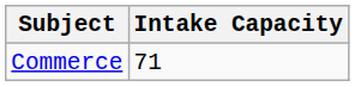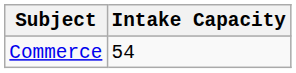Commerce | Intake Capacity: 71 -> 54
